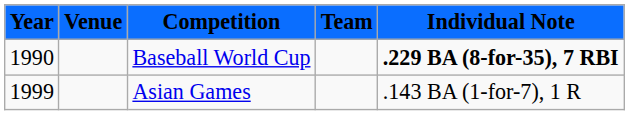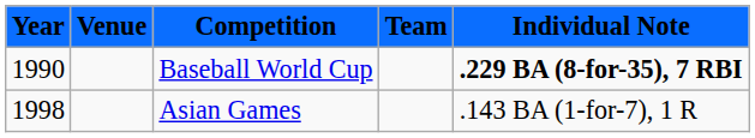Asian Games | Year: 1999 -> 1998
